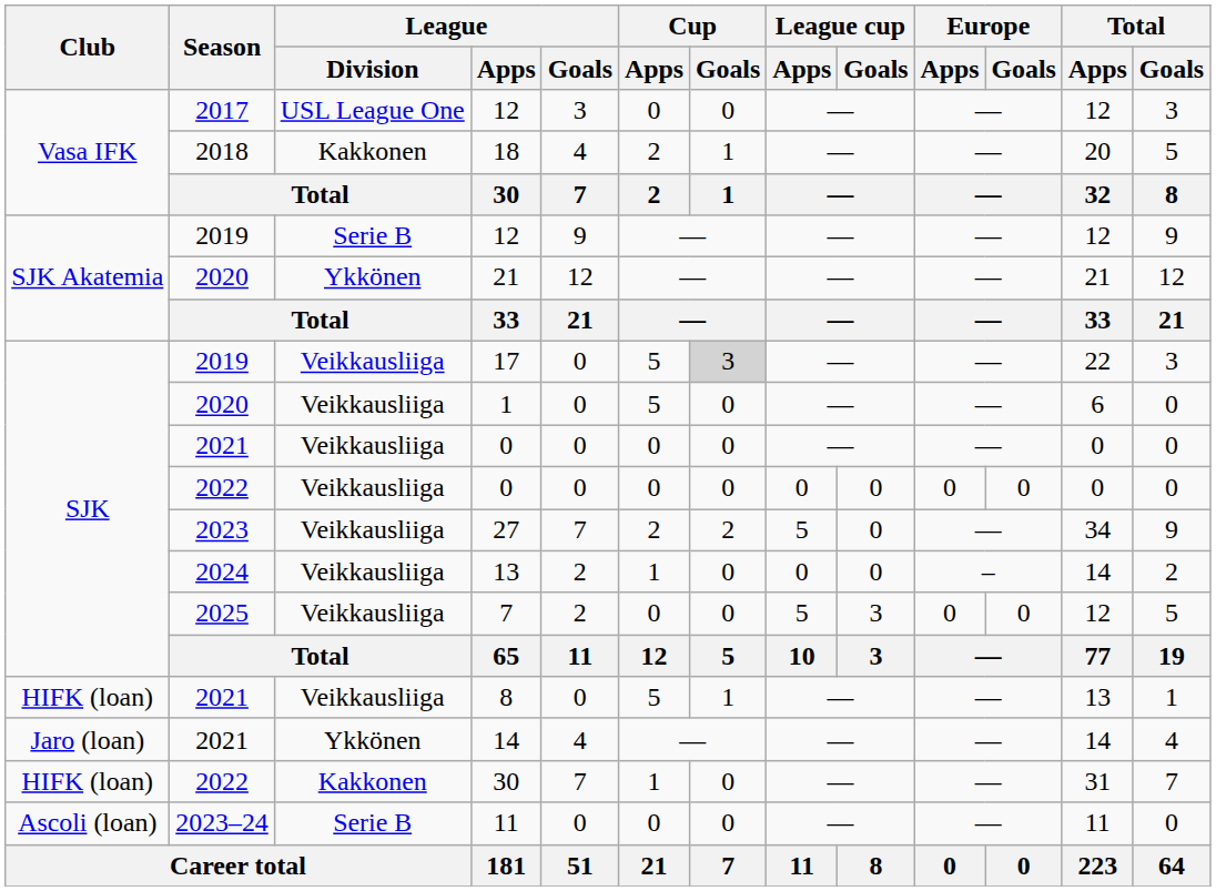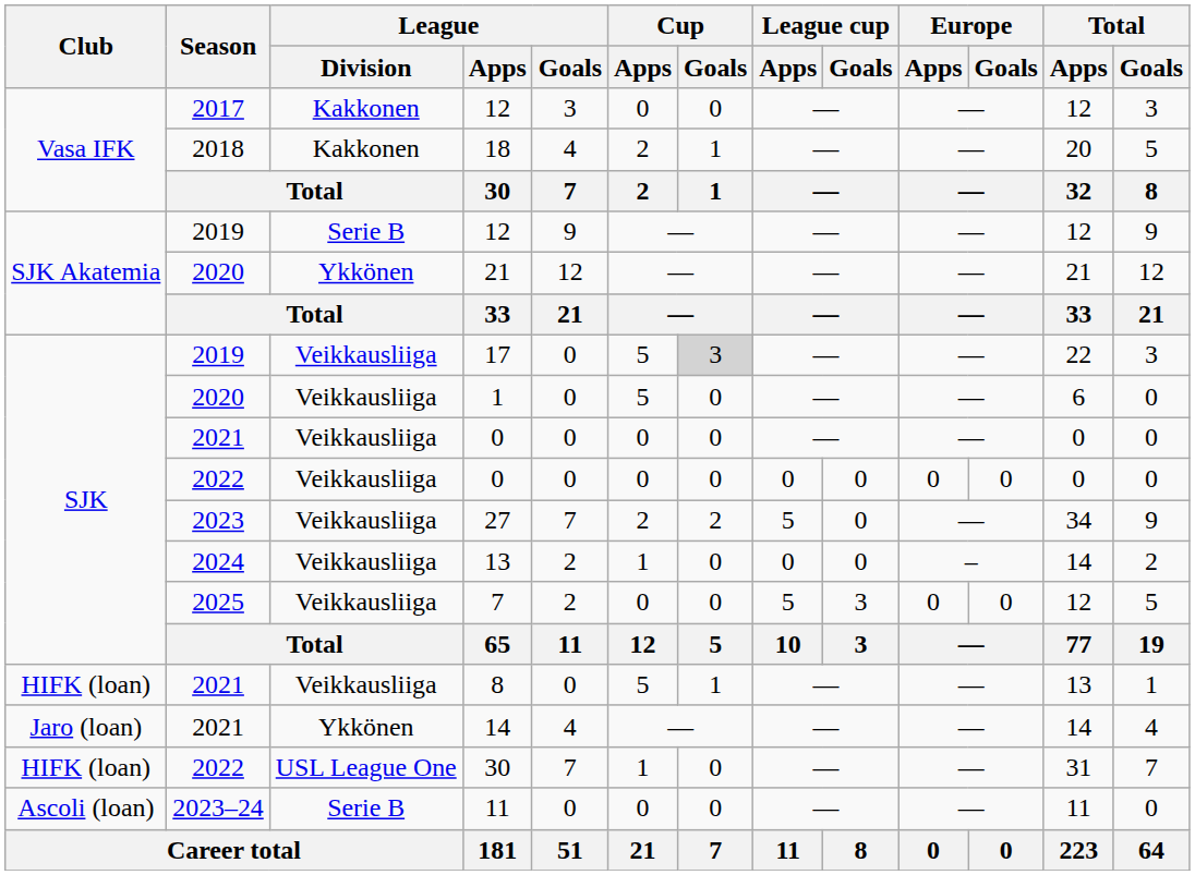2017 / 12 | League / Division: USL League One -> Kakkonen
2022 / 30 | League / Division: Kakkonen -> USL League One
